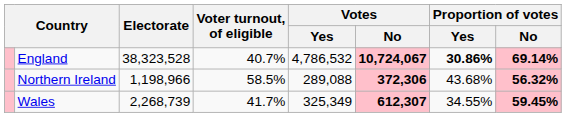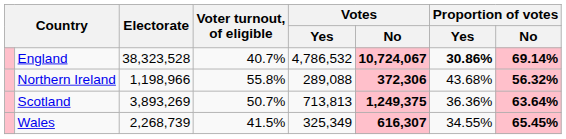Northern Ireland | Voter turnout, of eligible: 58.5% -> 55.8%
+ row: Scotland | 3,893,269 | 50.7% | 713,813 | 1,249,375 | 36.36% | 63.64%
Wales | Voter turnout, of eligible: 41.7% -> 41.5%
Wales | Votes / No: 612,307 -> 616,307
Wales | Proportion of votes / No: 59.45% -> 65.45%
